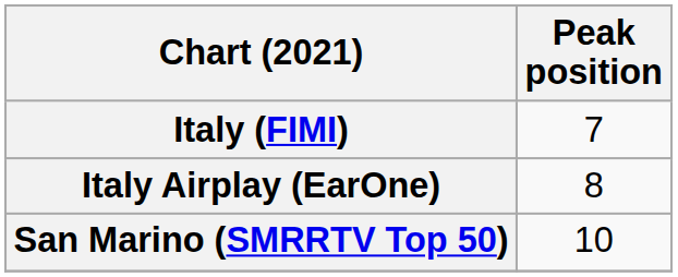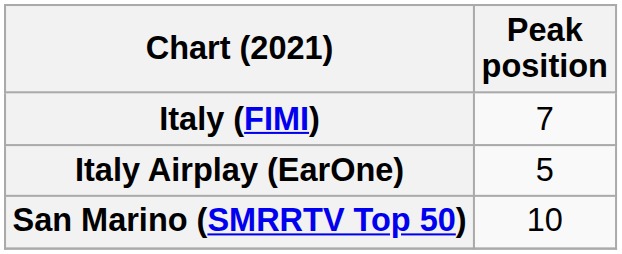Italy Airplay (EarOne) | Peak position: 8 -> 5
